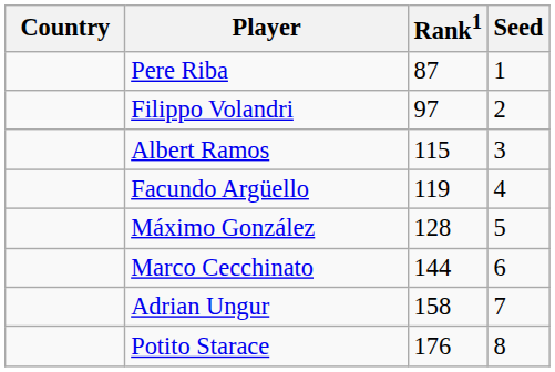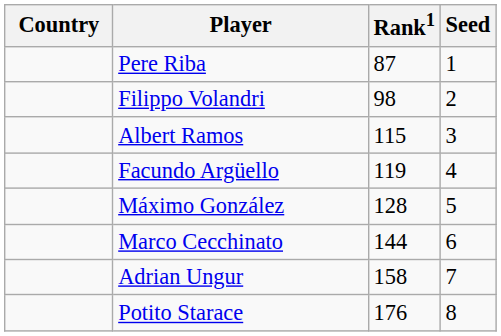Filippo Volandri | Rank1: 97 -> 98
